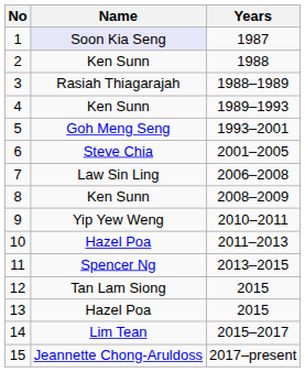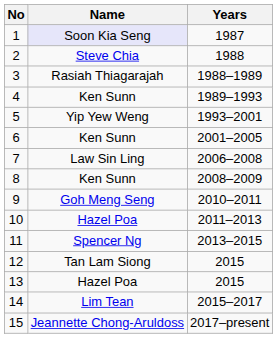2 | Name: Ken Sunn -> Steve Chia
5 | Name: Goh Meng Seng -> Yip Yew Weng
6 | Name: Steve Chia -> Ken Sunn
9 | Name: Yip Yew Weng -> Goh Meng Seng
